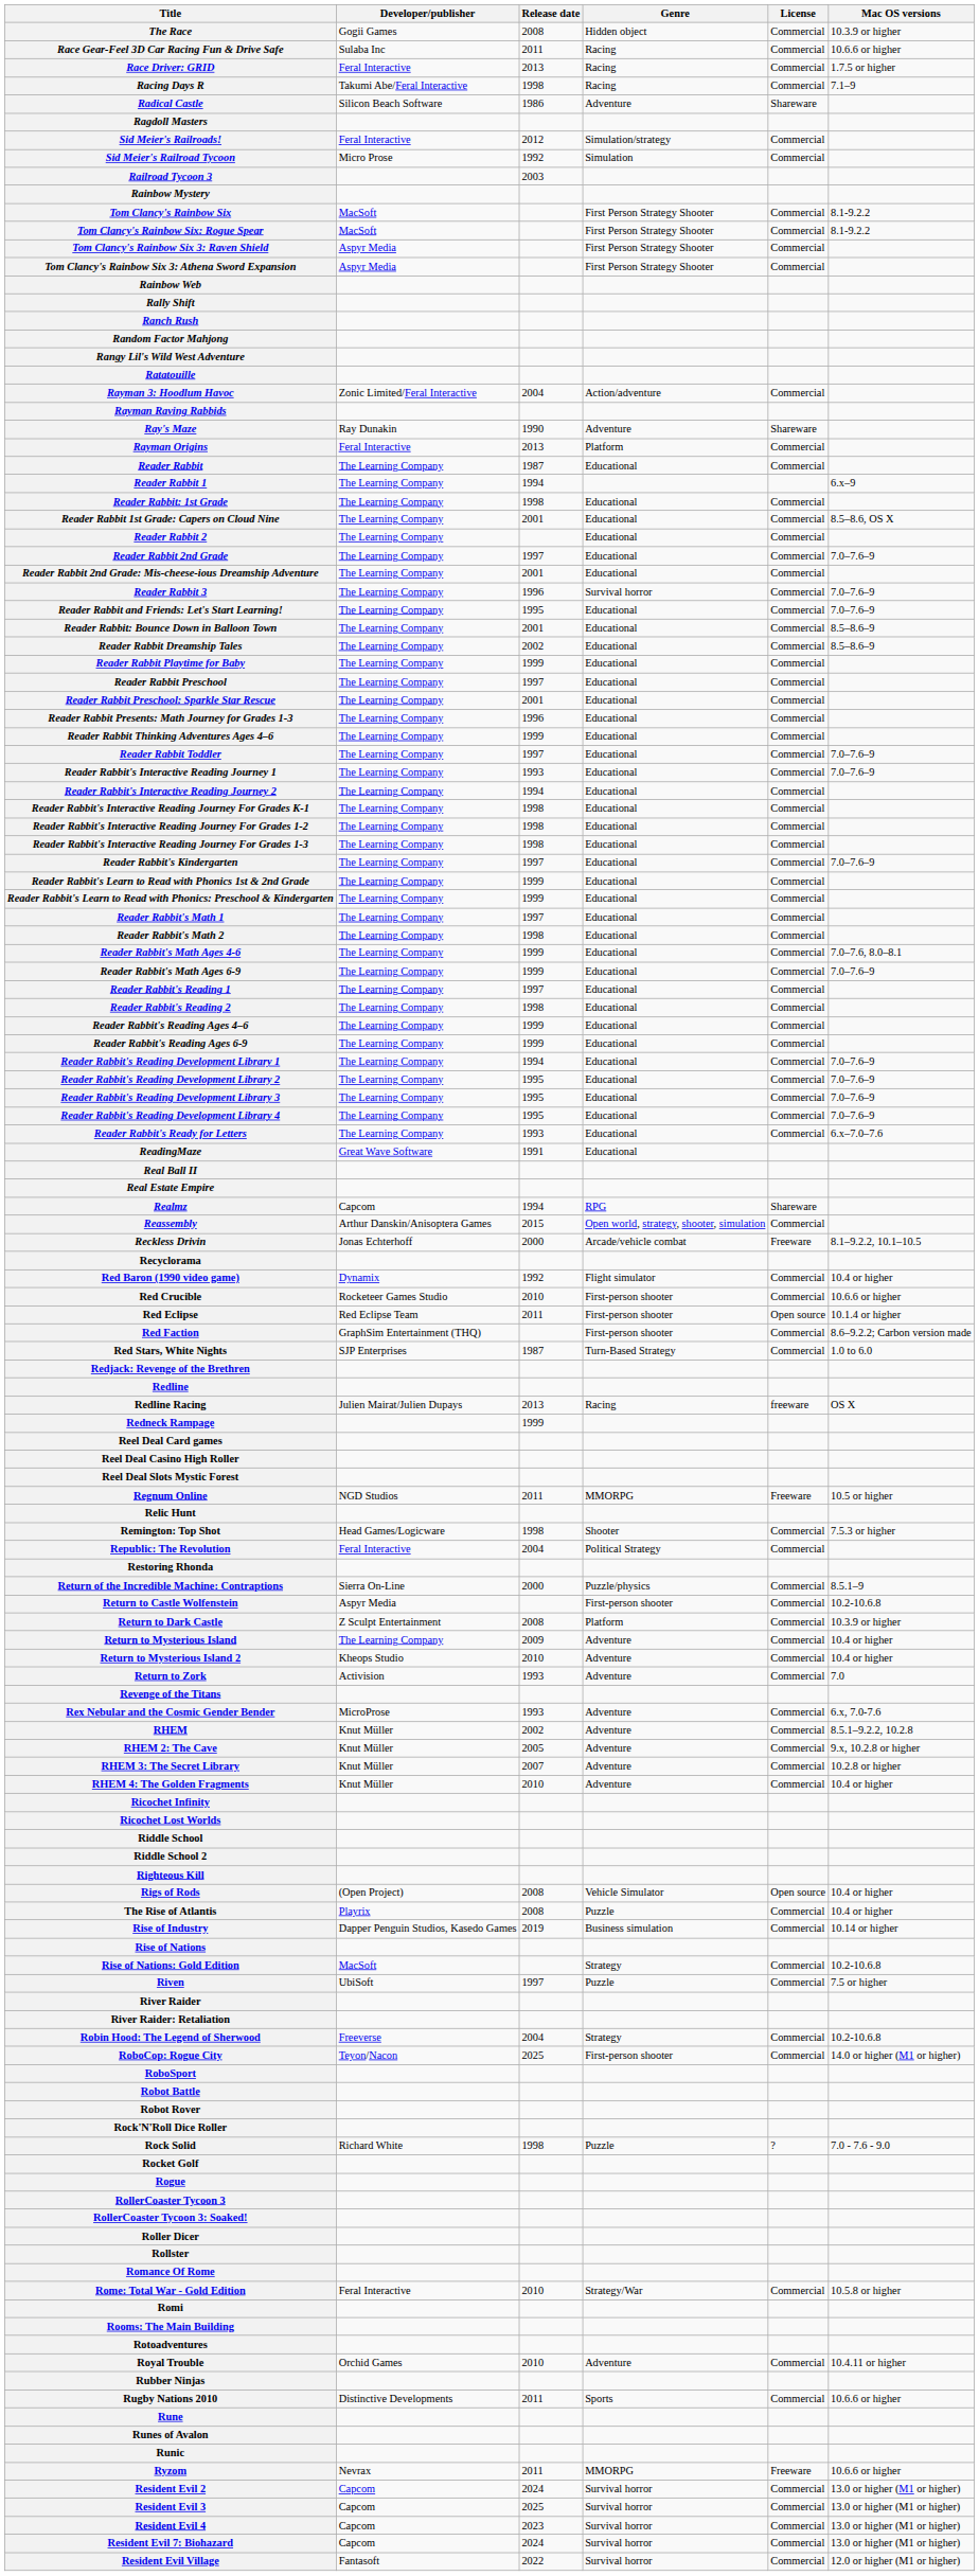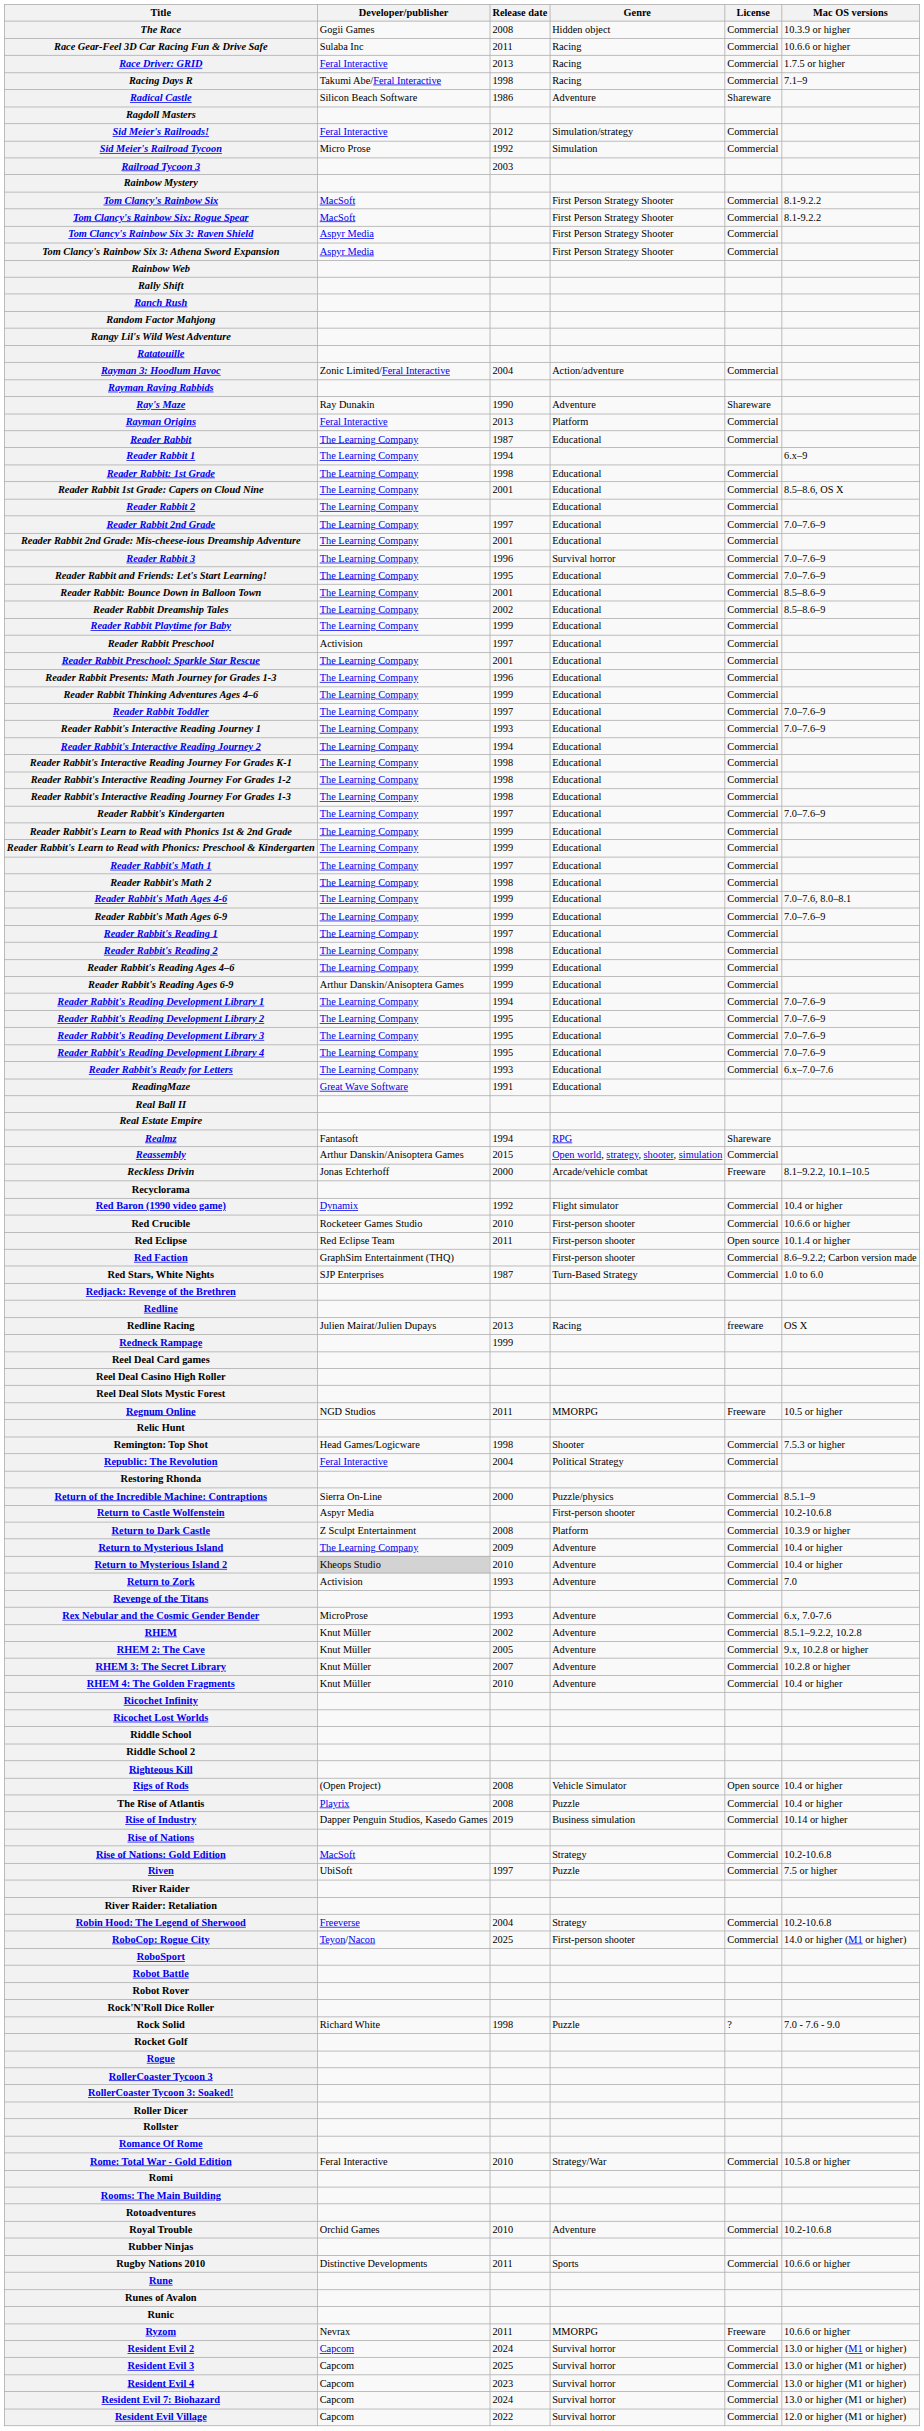Reader Rabbit Preschool | Developer/publisher: The Learning Company -> Activision
Reader Rabbit's Reading Ages 6-9 | Developer/publisher: The Learning Company -> Arthur Danskin/Anisoptera Games
Realmz | Developer/publisher: Capcom -> Fantasoft
Return to Mysterious Island 2 | Developer/publisher: no background -> lightgrey background
Royal Trouble | Mac OS versions: 10.4.11 or higher -> 10.2-10.6.8
Resident Evil Village | Developer/publisher: Fantasoft -> Capcom
